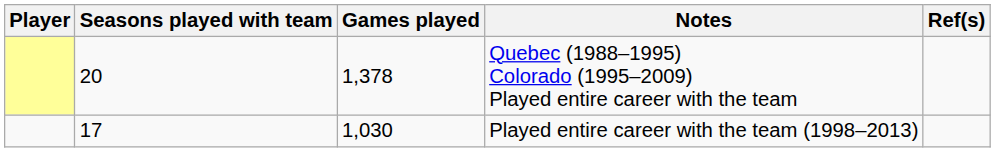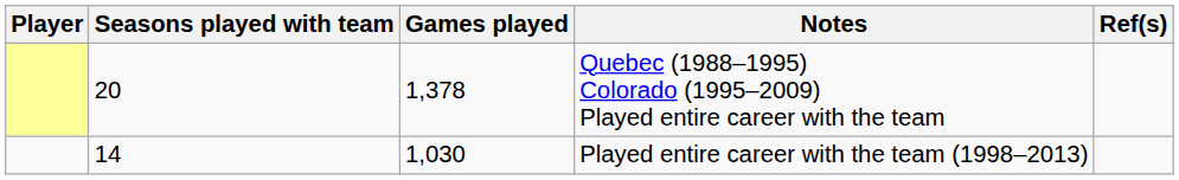Played entire career with the team (1998–2013) | Seasons played with team: 17 -> 14
